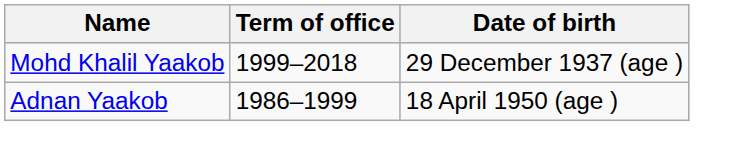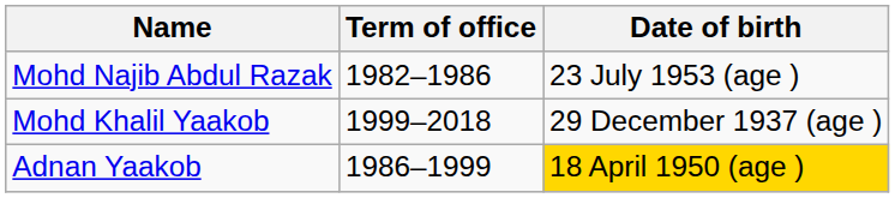+ row: Mohd Najib Abdul Razak | 1982–1986 | 23 July 1953 (age )
Adnan Yaakob | Date of birth: no background -> gold background
